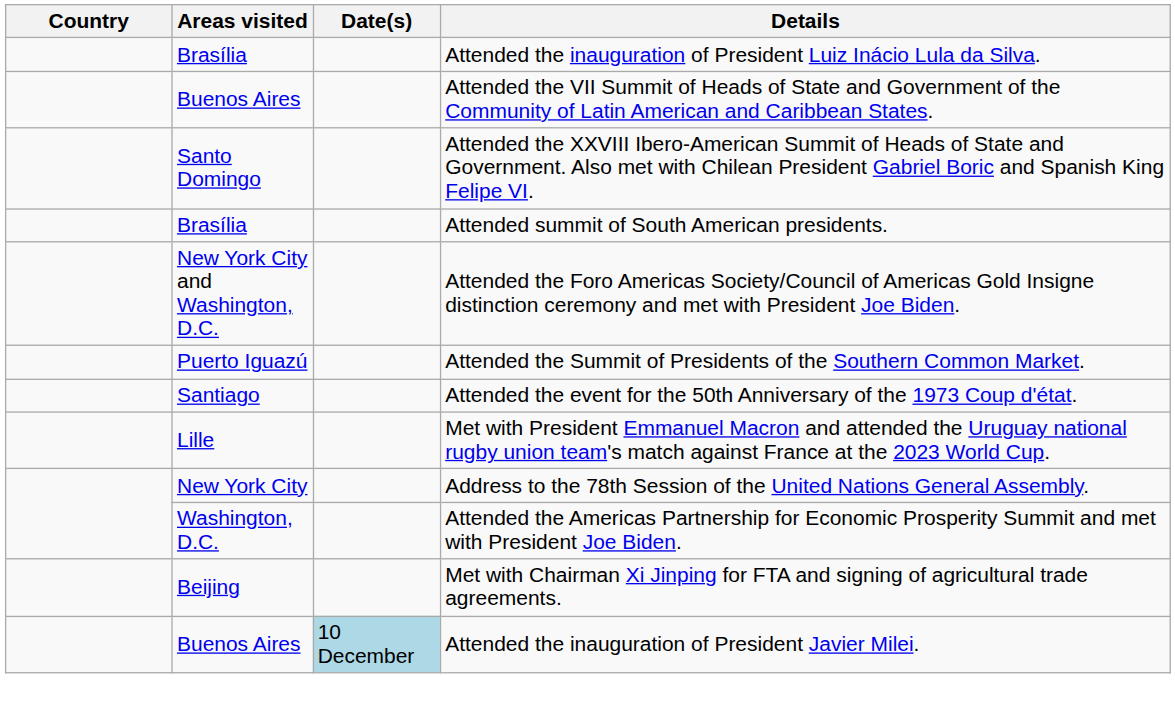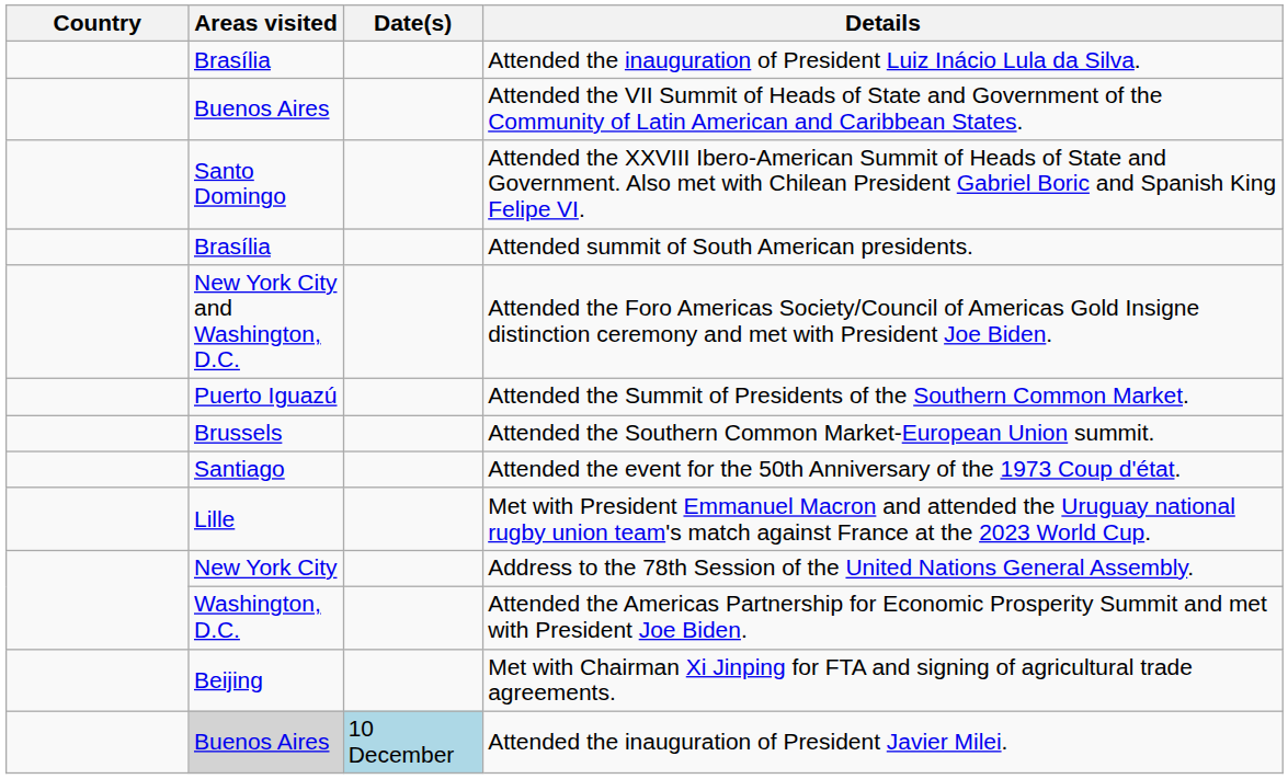+ row: Brussels | Attended the Southern Common Market-European Union summit.
Attended the inauguration of President Javier Milei. | Areas visited: no background -> lightgrey background
